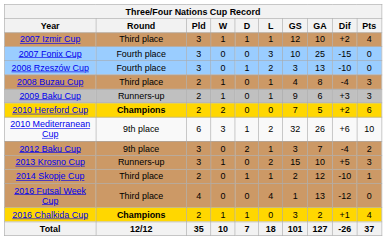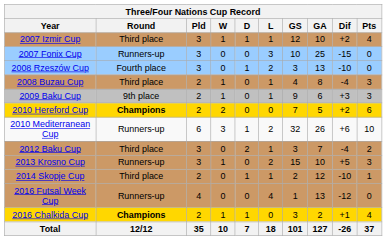2007 Fonix Cup | Round: Fourth place -> Runners-up
2009 Baku Cup | Round: Runners-up -> 9th place
2010 Mediterranean Cup | Round: 9th place -> Runners-up
2012 Baku Cup | Round: 9th place -> Third place
2016 Futsal Week Cup | Round: Third place -> Runners-up
